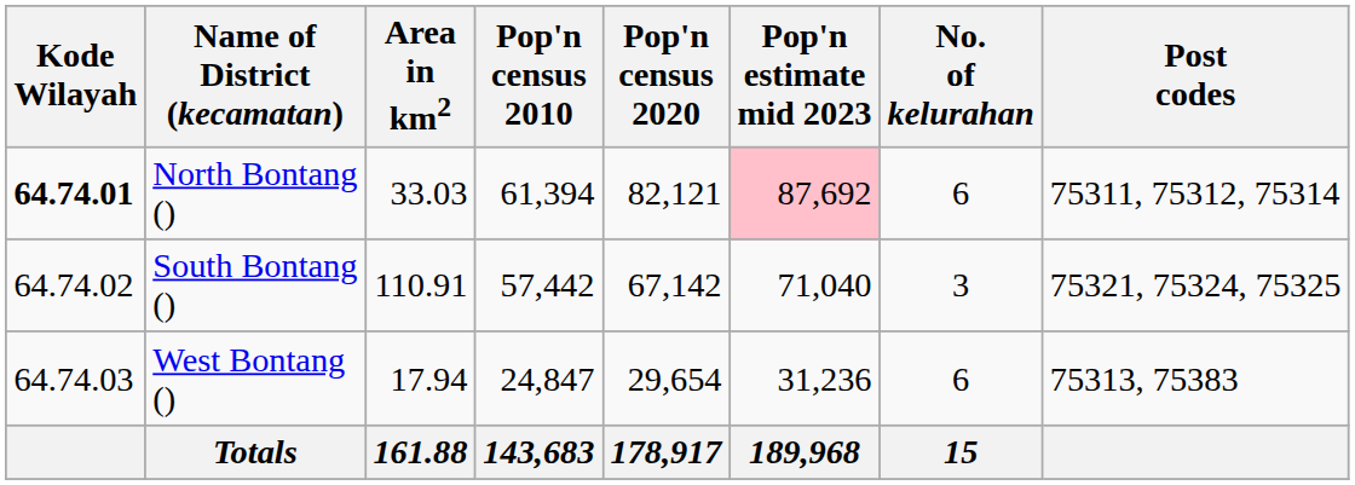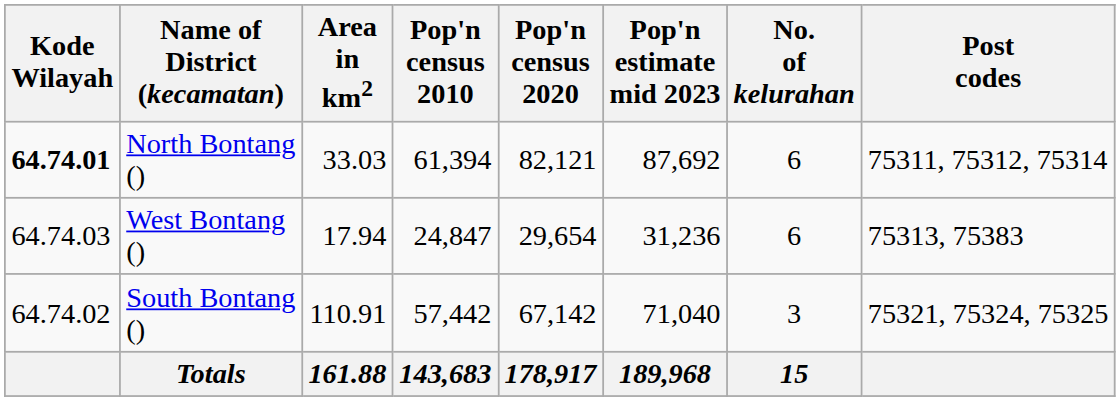North Bontang () | Pop'n estimate mid 2023: pink background -> no background
rows swapped: South Bontang () <-> West Bontang ()
